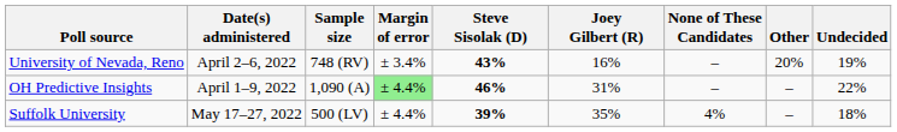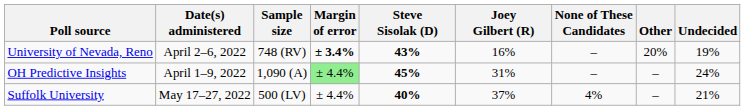University of Nevada, Reno | Margin of error: normal -> bold
OH Predictive Insights | Steve Sisolak (D): 46% -> 45%
OH Predictive Insights | Undecided: 22% -> 24%
Suffolk University | Steve Sisolak (D): 39% -> 40%
Suffolk University | Joey Gilbert (R): 35% -> 37%
Suffolk University | Undecided: 18% -> 21%
